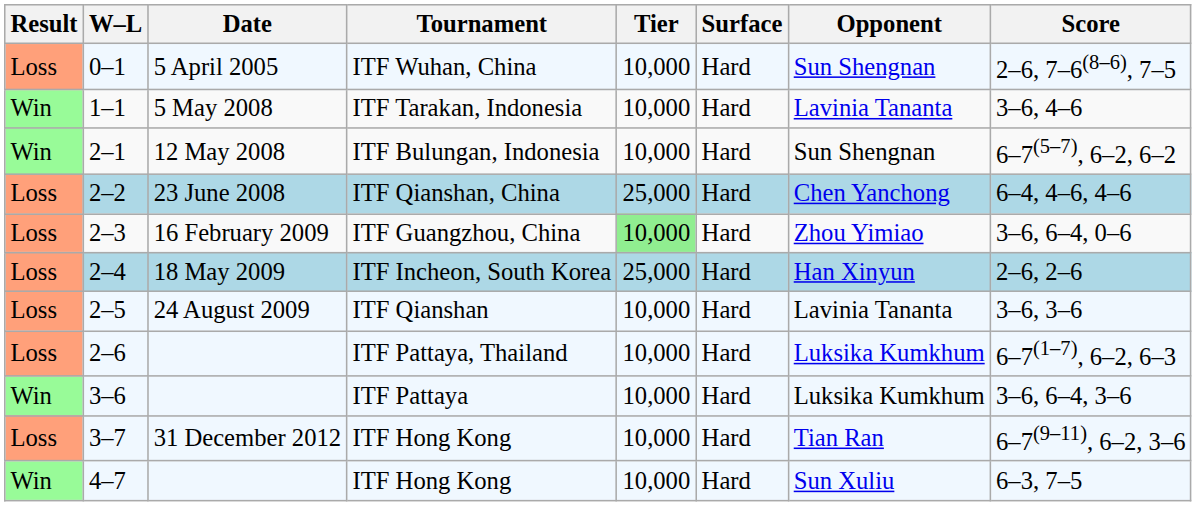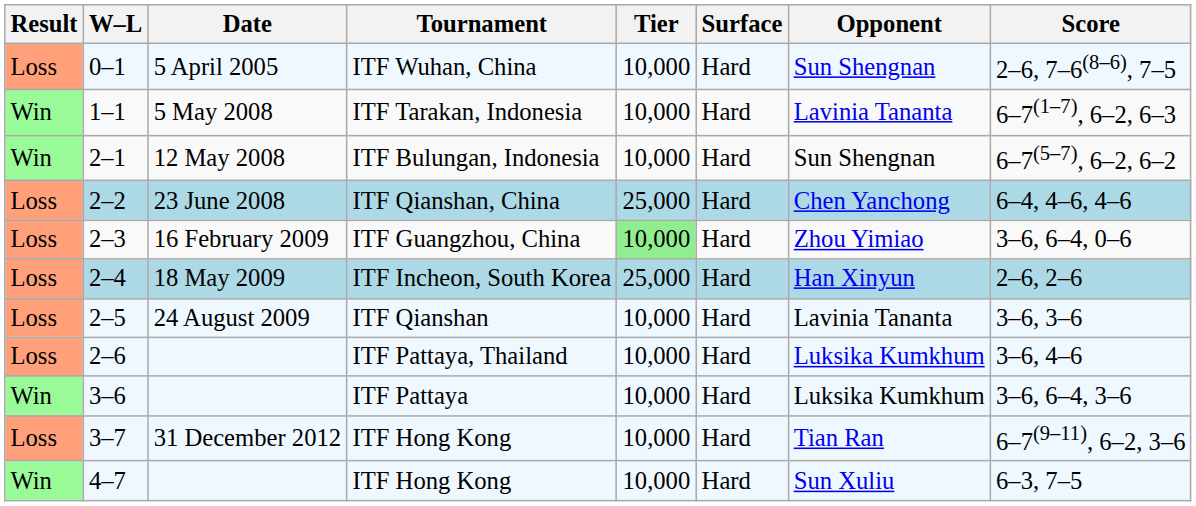ITF Tarakan, Indonesia | Score: 3–6, 4–6 -> 6–7(1–7), 6–2, 6–3
ITF Pattaya, Thailand | Score: 6–7(1–7), 6–2, 6–3 -> 3–6, 4–6
